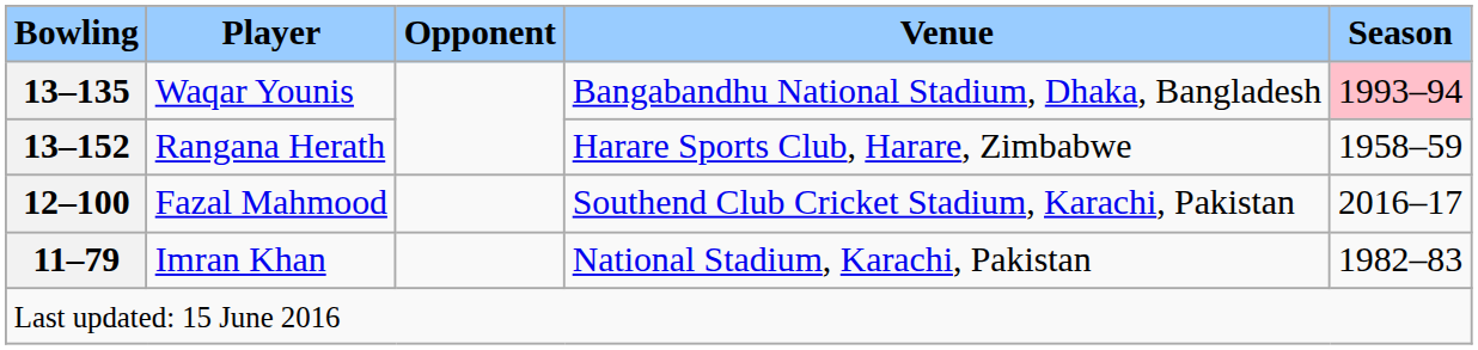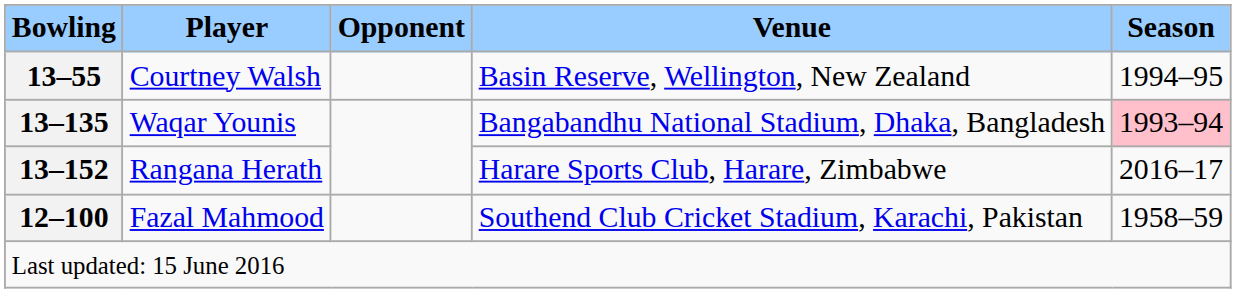+ row: 13–55 | Courtney Walsh | Basin Reserve, Wellington, New Zealand | 1994–95
Rangana Herath | Season: 1958–59 -> 2016–17
Fazal Mahmood | Season: 2016–17 -> 1958–59
- row: 11–79 | Imran Khan | National Stadium, Karachi, Pakistan | 1982–83
